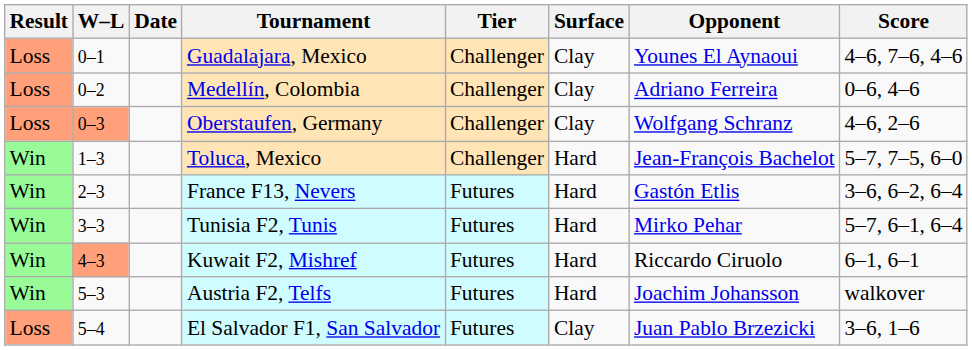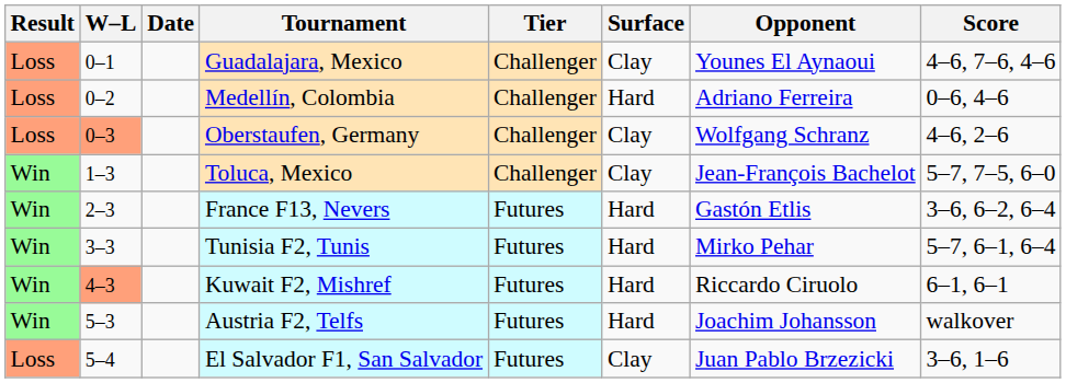Medellín, Colombia | Surface: Clay -> Hard
Toluca, Mexico | Surface: Hard -> Clay
